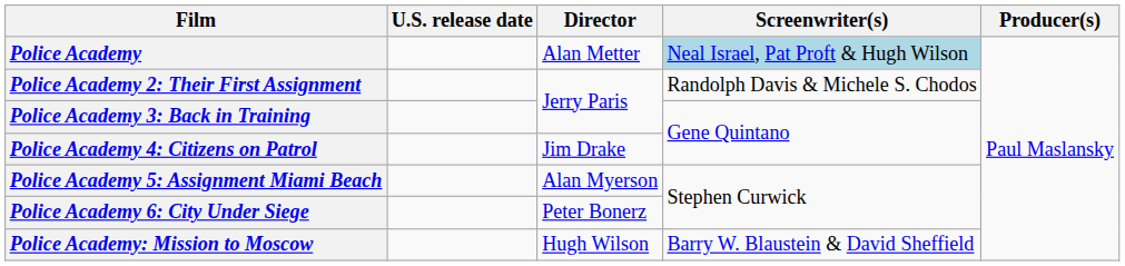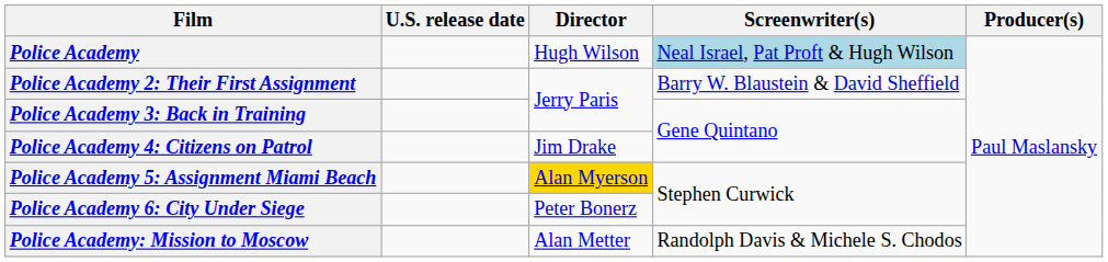Police Academy | Director: Alan Metter -> Hugh Wilson
Police Academy 2: Their First Assignment | Screenwriter(s): Randolph Davis & Michele S. Chodos -> Barry W. Blaustein & David Sheffield
Police Academy 5: Assignment Miami Beach | Director: no background -> gold background
Police Academy: Mission to Moscow | Director: Hugh Wilson -> Alan Metter
Police Academy: Mission to Moscow | Screenwriter(s): Barry W. Blaustein & David Sheffield -> Randolph Davis & Michele S. Chodos
